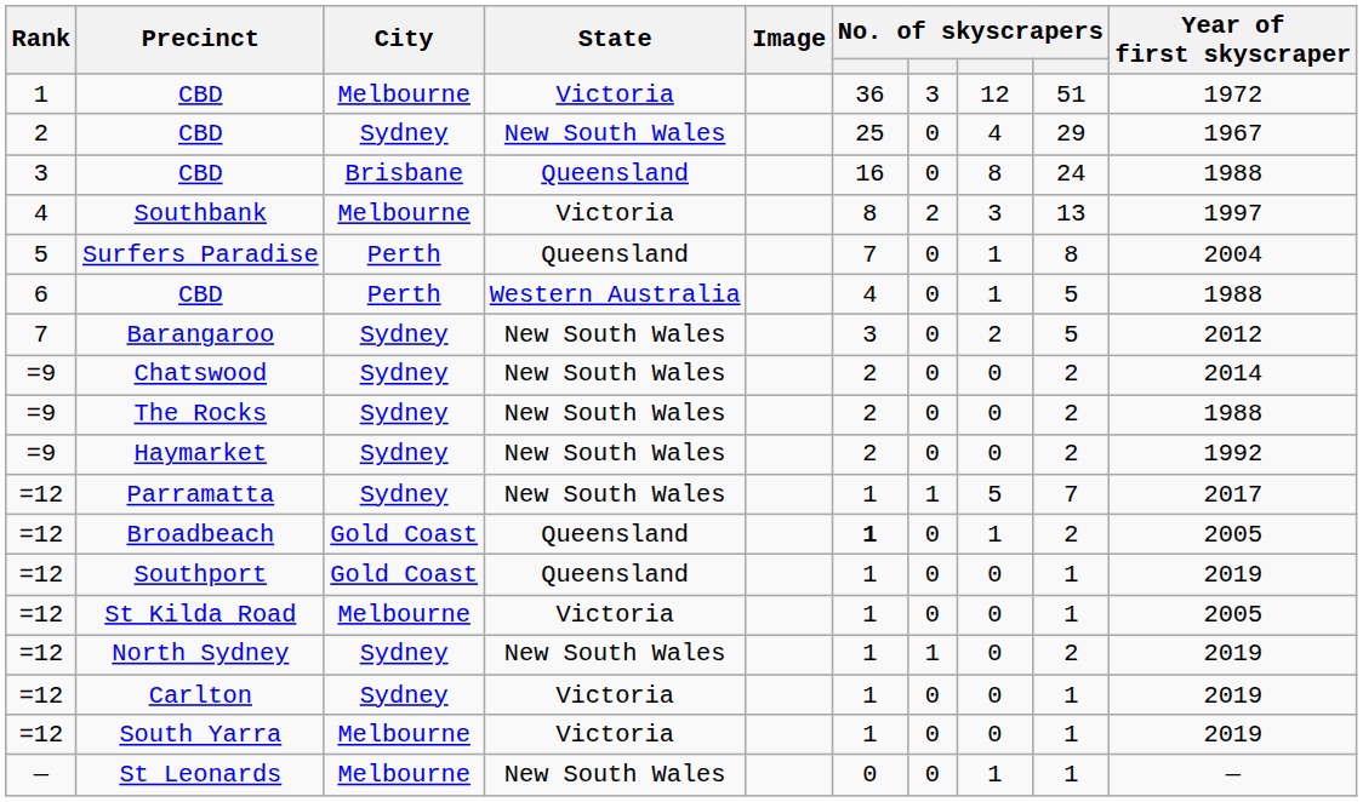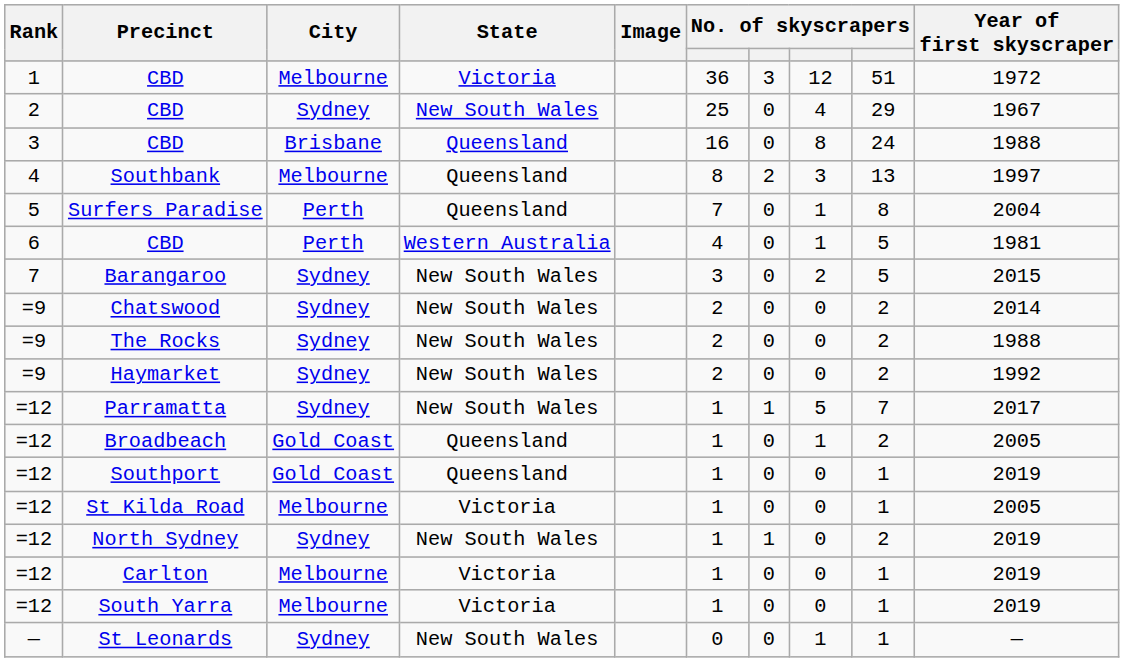Southbank | State: Victoria -> Queensland
6 / CBD | Year of first skyscraper: 1988 -> 1981
Barangaroo | Year of first skyscraper: 2012 -> 2015
Broadbeach | column 6: bold -> normal
Carlton | City: Sydney -> Melbourne
St Leonards | City: Melbourne -> Sydney
